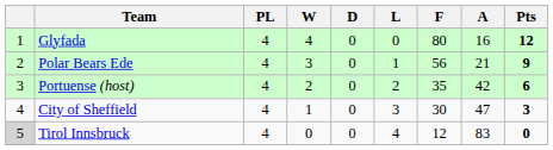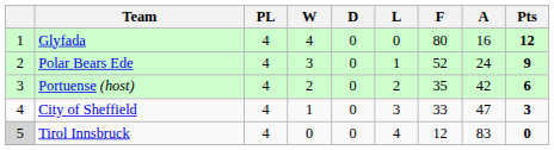Polar Bears Ede | F: 56 -> 52
Polar Bears Ede | A: 21 -> 24
City of Sheffield | F: 30 -> 33
